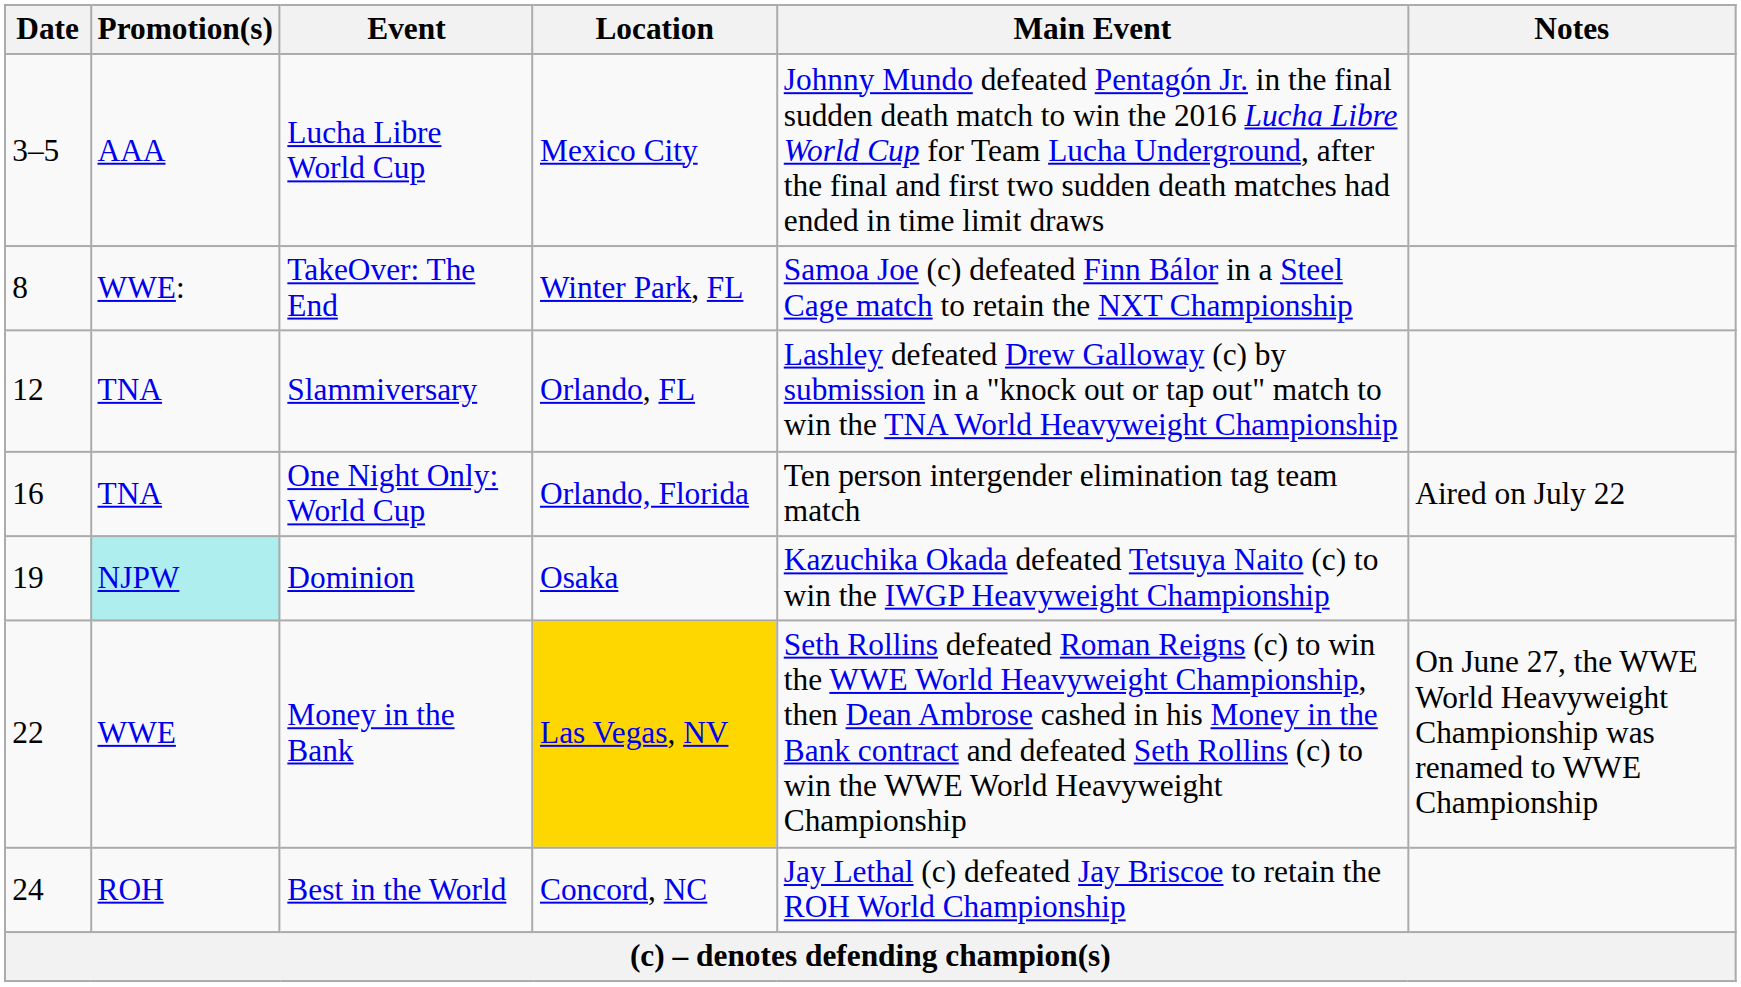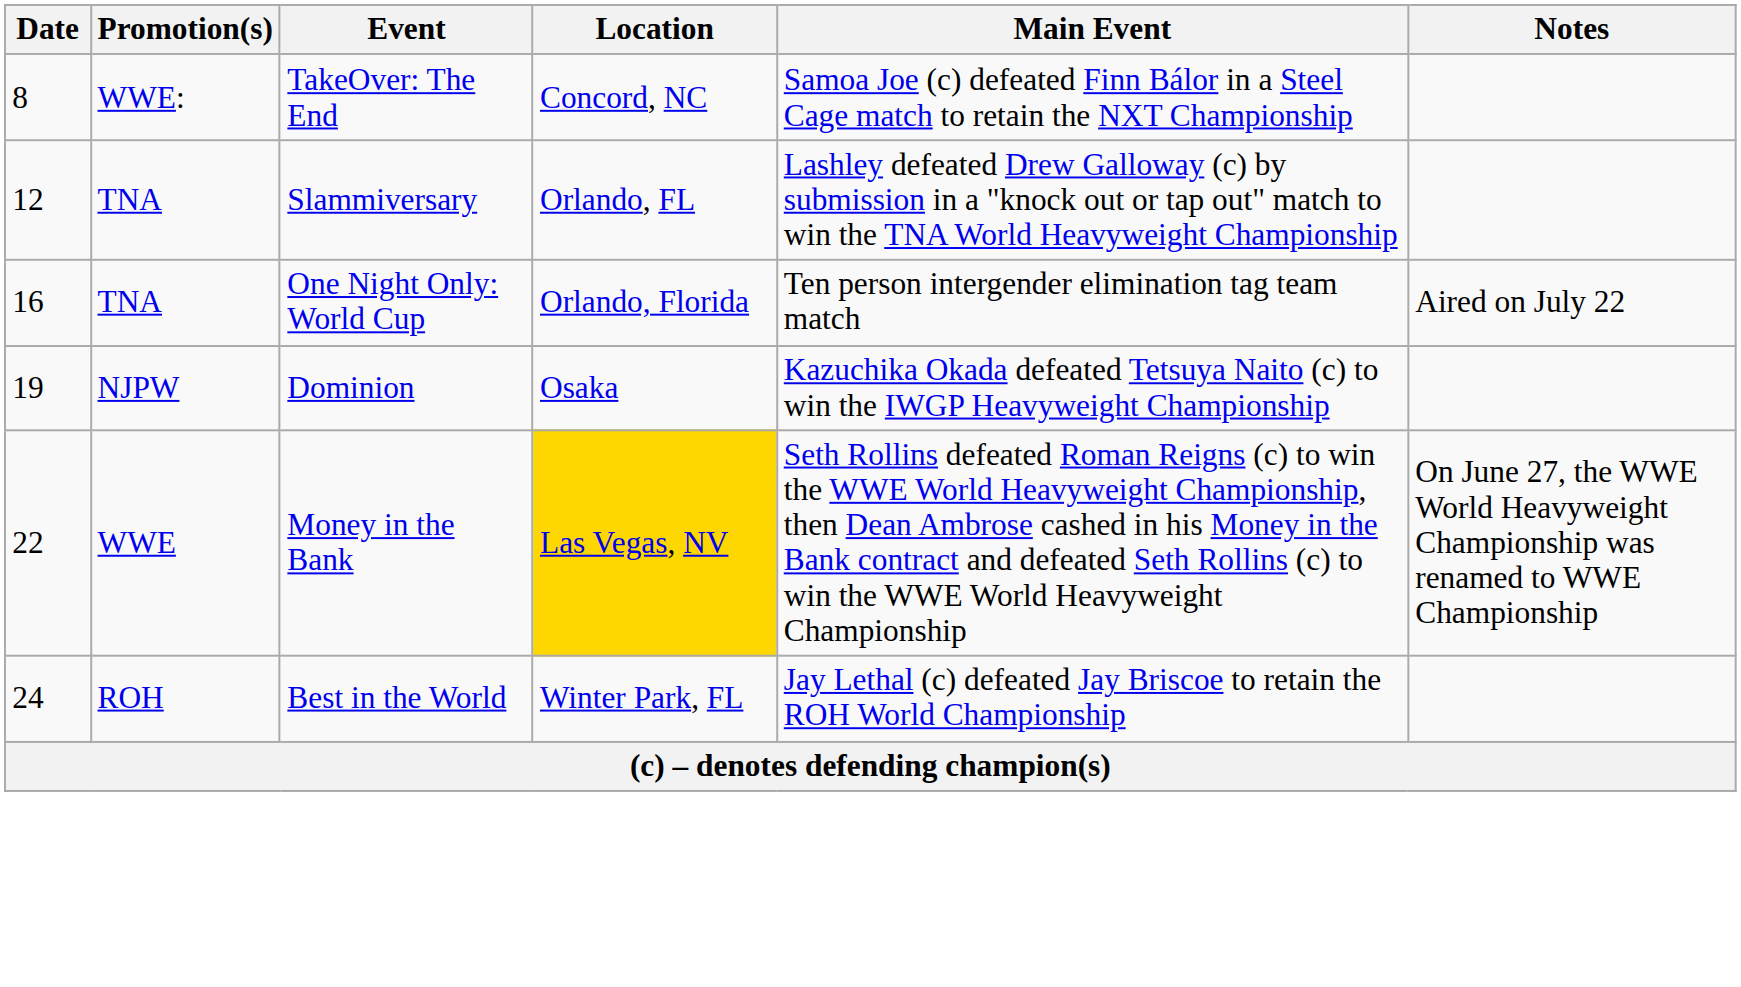- row: 3–5 | AAA | Lucha Libre World Cup | Mexico City | Johnny Mundo defeated Pentagón Jr. in the final sudden death match to win the 2016 Lucha Libre World Cup for Team Lucha Underground, after the final and first two sudden death matches had ended in time limit draws
TakeOver: The End | Location: Winter Park, FL -> Concord, NC
Dominion | Promotion(s): paleturquoise background -> no background
Best in the World | Location: Concord, NC -> Winter Park, FL
